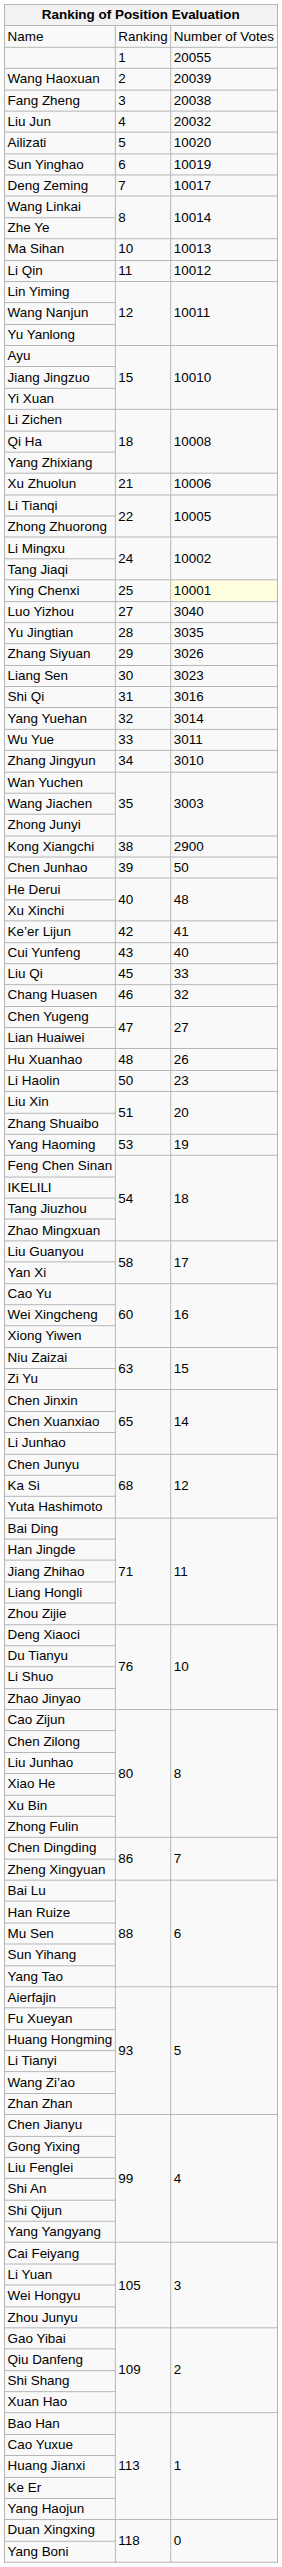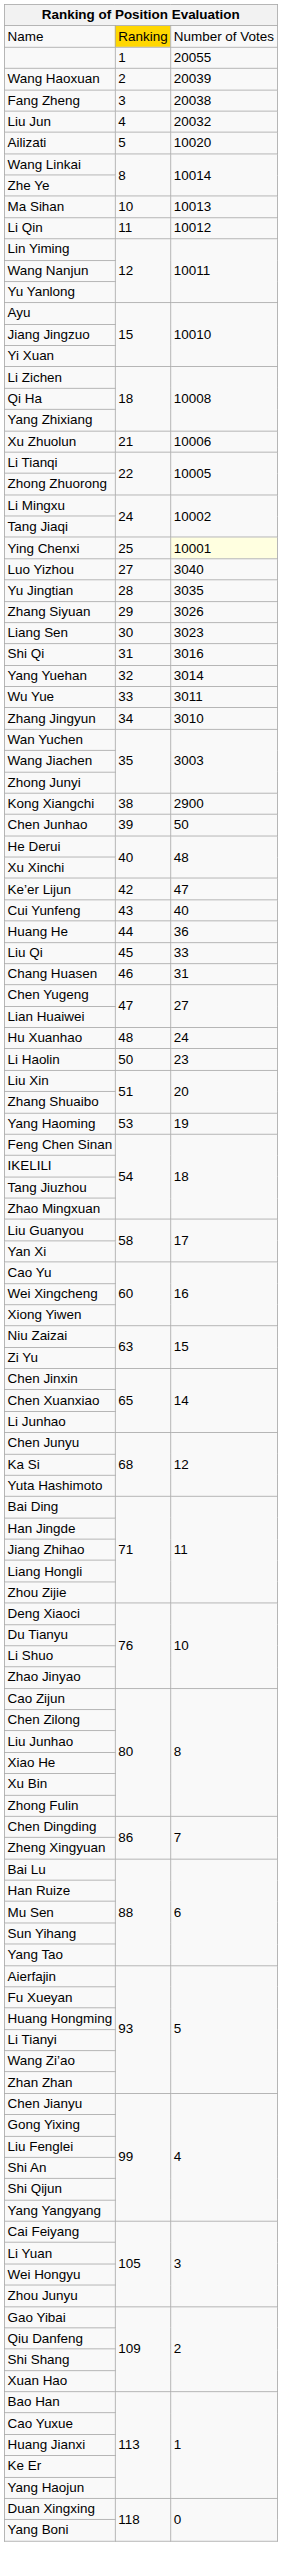Name | column 2: no background -> gold background
- row: Sun Yinghao | 6 | 10019
- row: Deng Zeming | 7 | 10017
Ke’er Lijun | column 3: 41 -> 47
+ row: Huang He | 44 | 36
Chang Huasen | column 3: 32 -> 31
Hu Xuanhao | column 3: 26 -> 24
